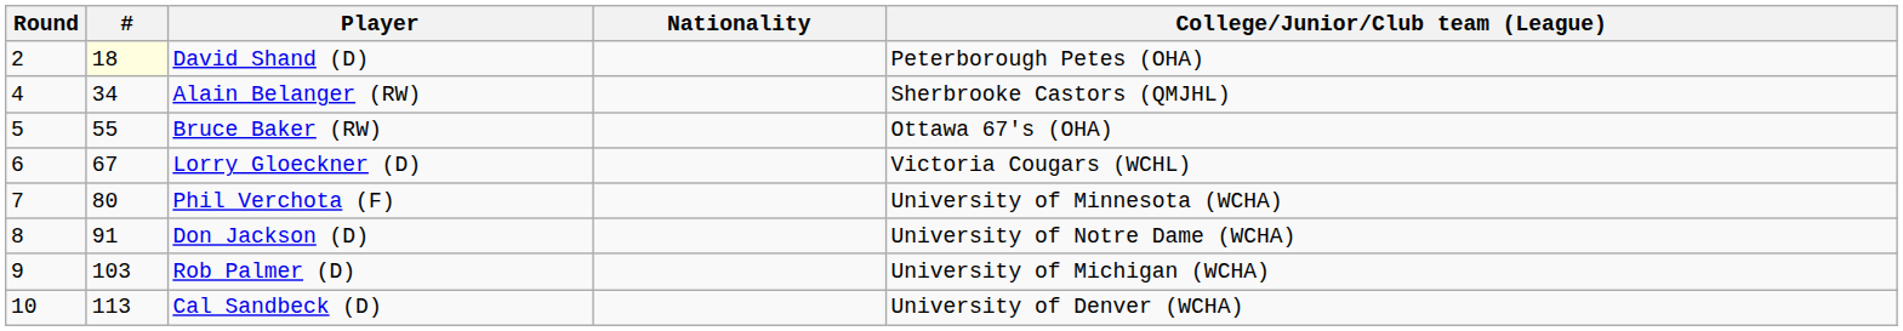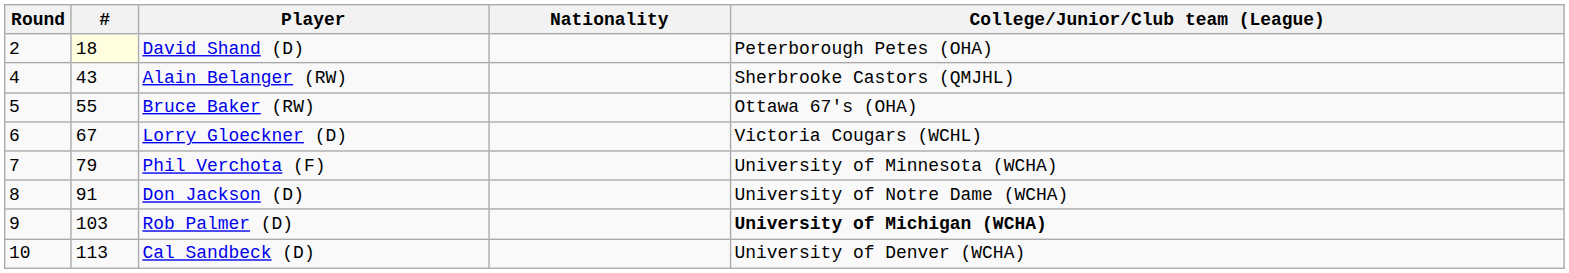Alain Belanger (RW) | #: 34 -> 43
Phil Verchota (F) | #: 80 -> 79
Rob Palmer (D) | College/Junior/Club team (League): normal -> bold
